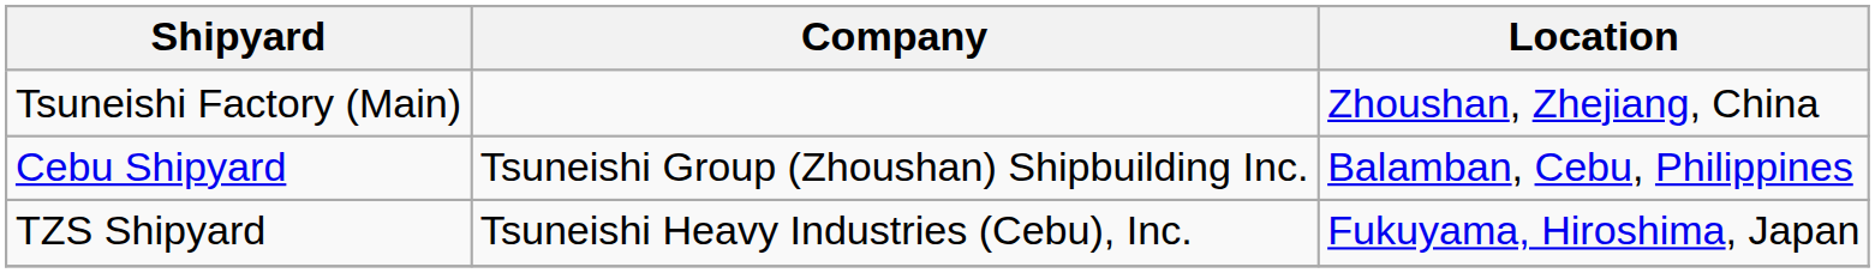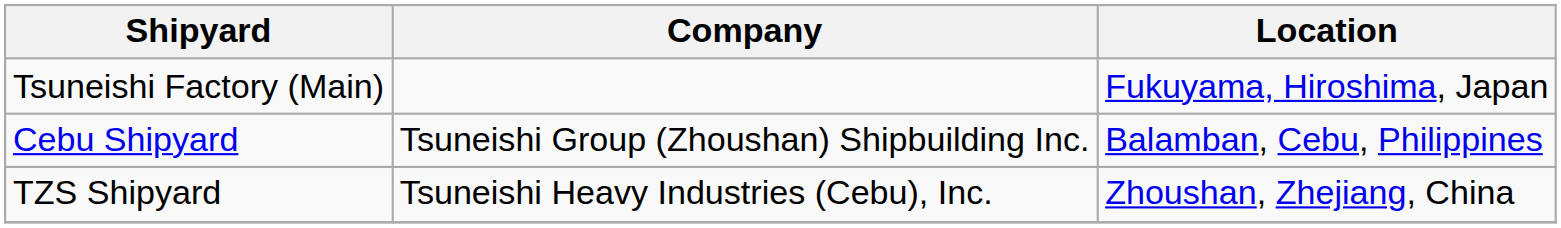Tsuneishi Factory (Main) | Location: Zhoushan, Zhejiang, China -> Fukuyama, Hiroshima, Japan
TZS Shipyard | Location: Fukuyama, Hiroshima, Japan -> Zhoushan, Zhejiang, China
